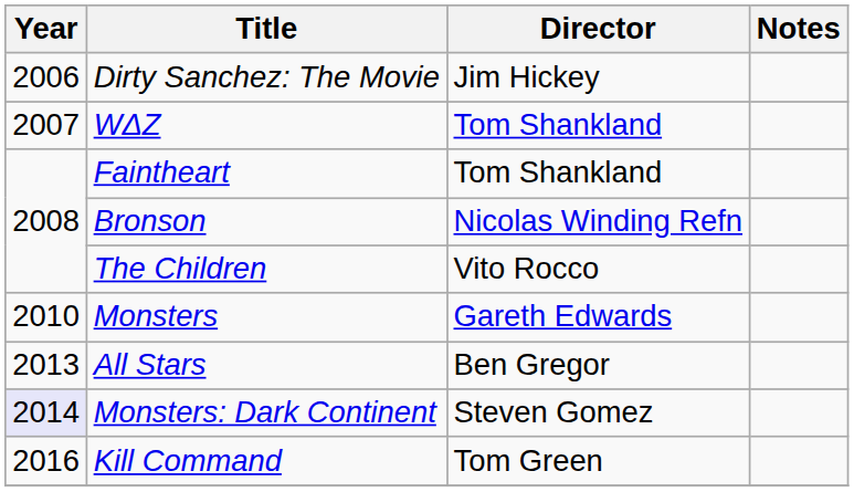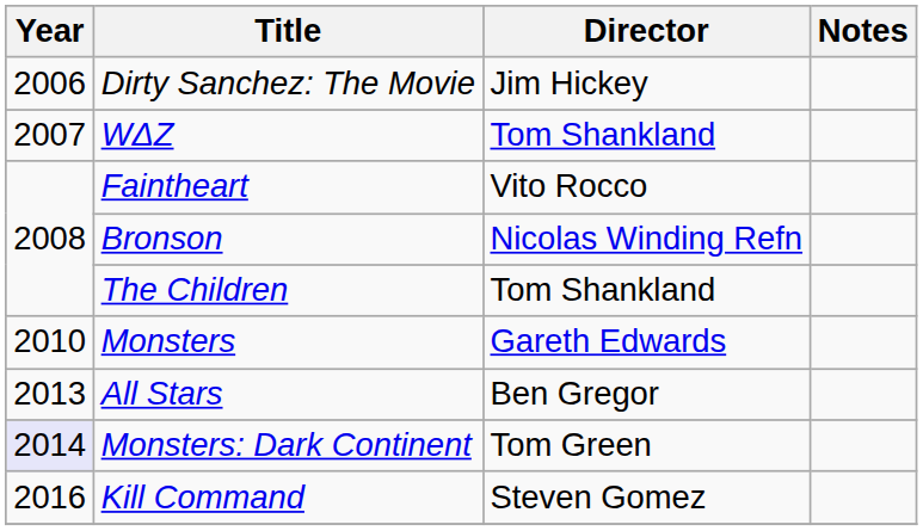Faintheart | Director: Tom Shankland -> Vito Rocco
The Children | Director: Vito Rocco -> Tom Shankland
Monsters: Dark Continent | Director: Steven Gomez -> Tom Green
Kill Command | Director: Tom Green -> Steven Gomez
